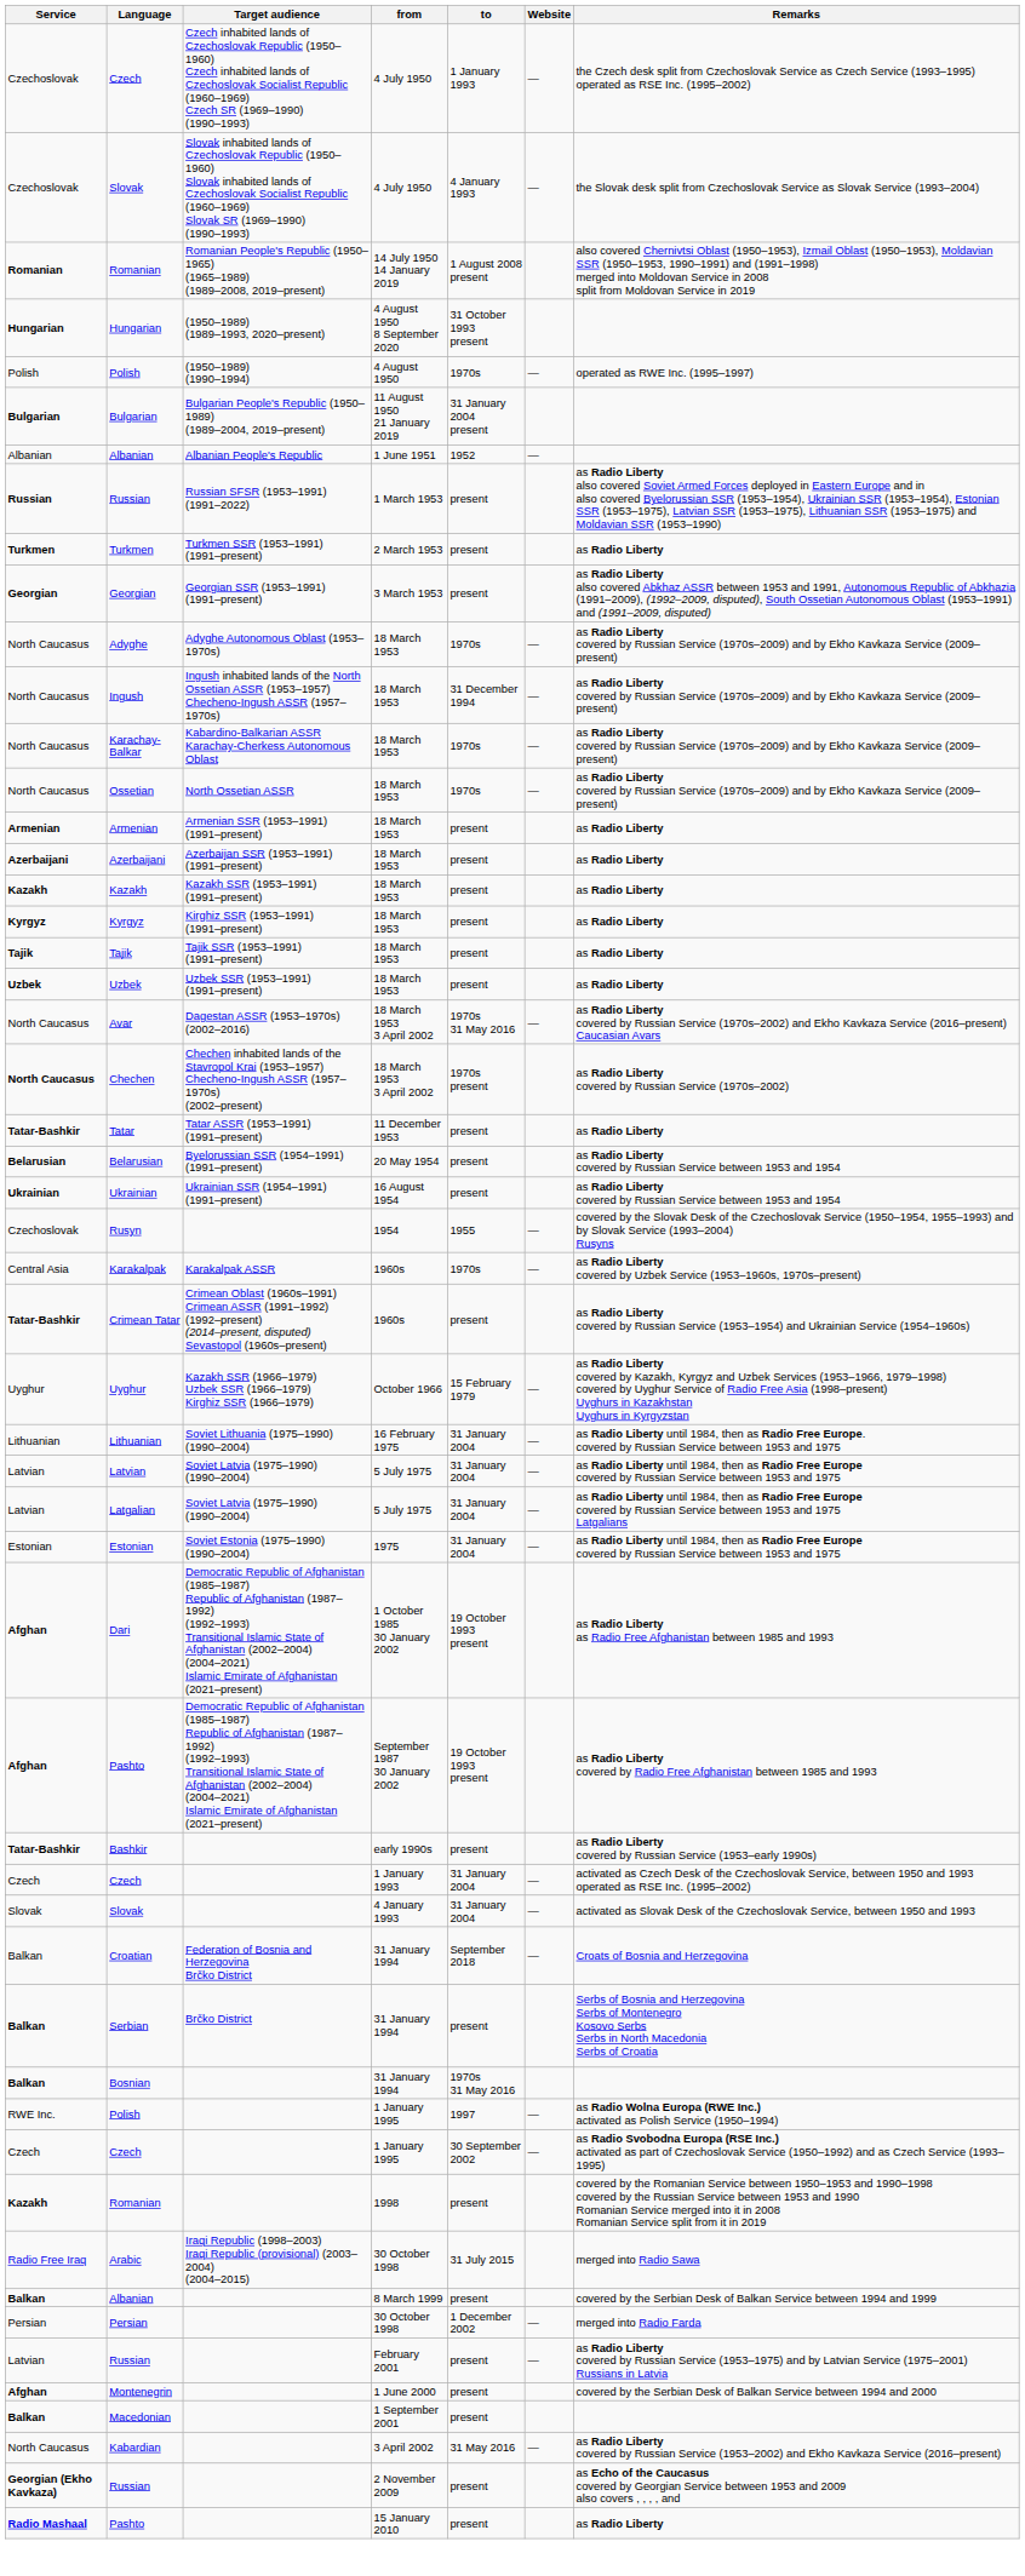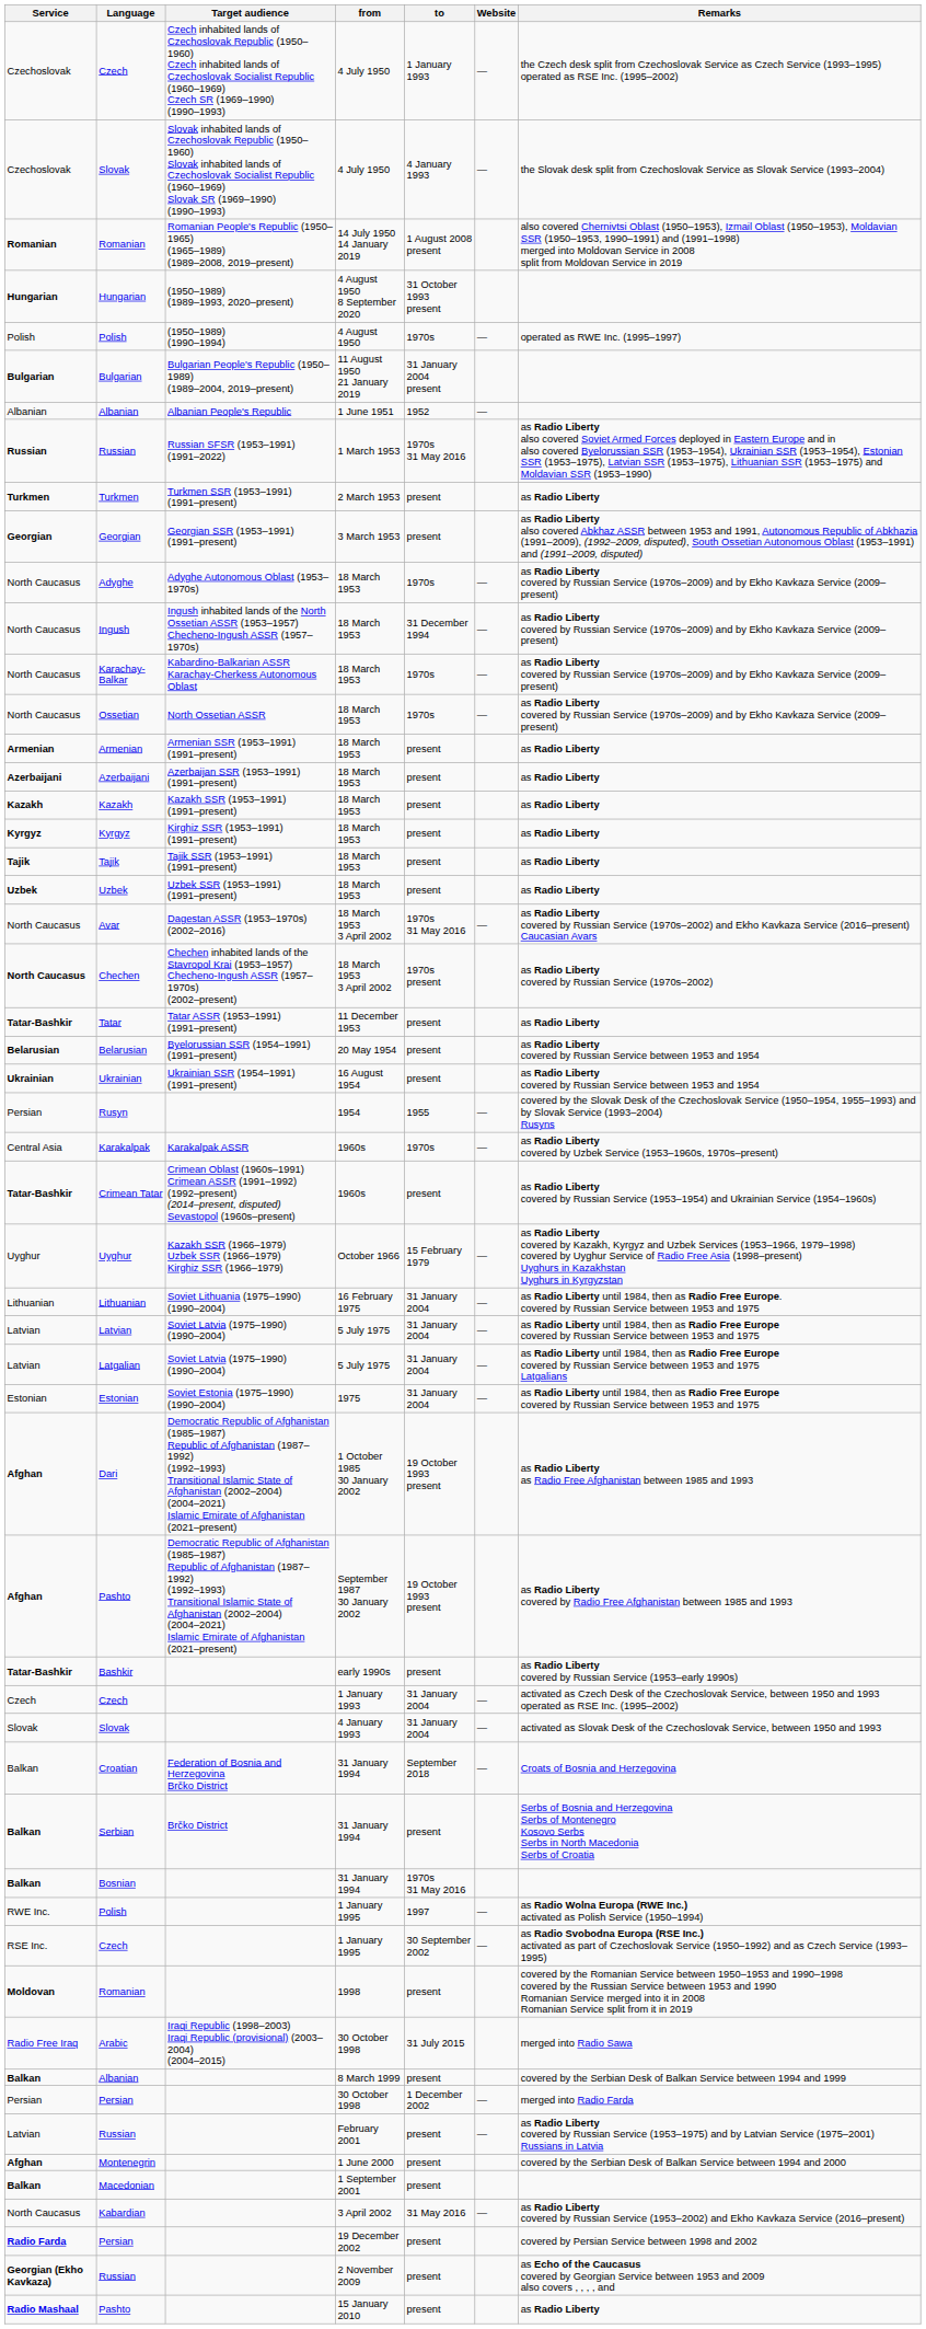Russian / 1 March 1953 | to: present -> 1970s 31 May 2016
Rusyn | Service: Czechoslovak -> Persian
Czech / 1 January 1995 | Service: Czech -> RSE Inc.
Romanian / 1998 | Service: Kazakh -> Moldovan
+ row: Radio Farda | Persian | 19 December 2002 | present | covered by Persian Service between 1998 and 2002
